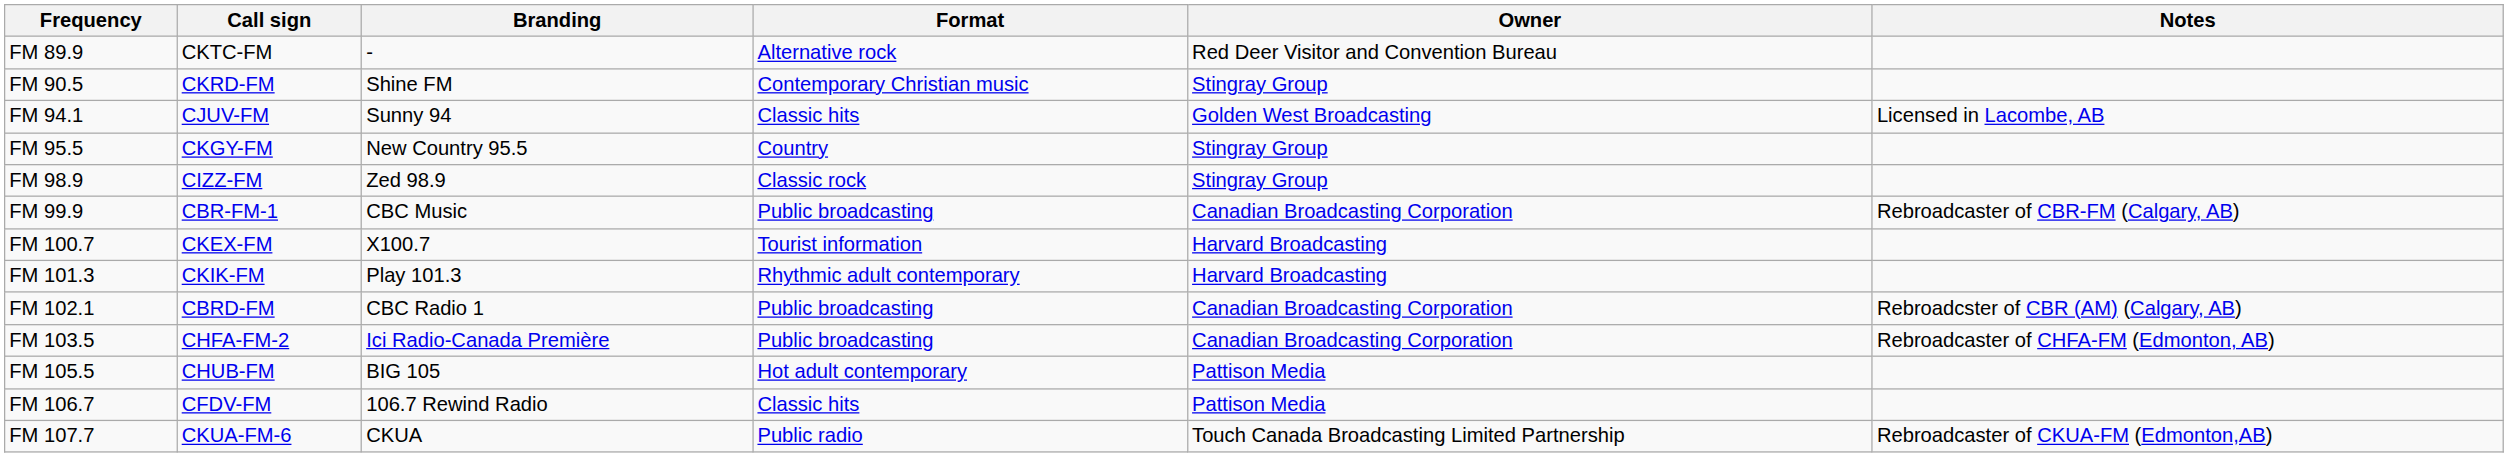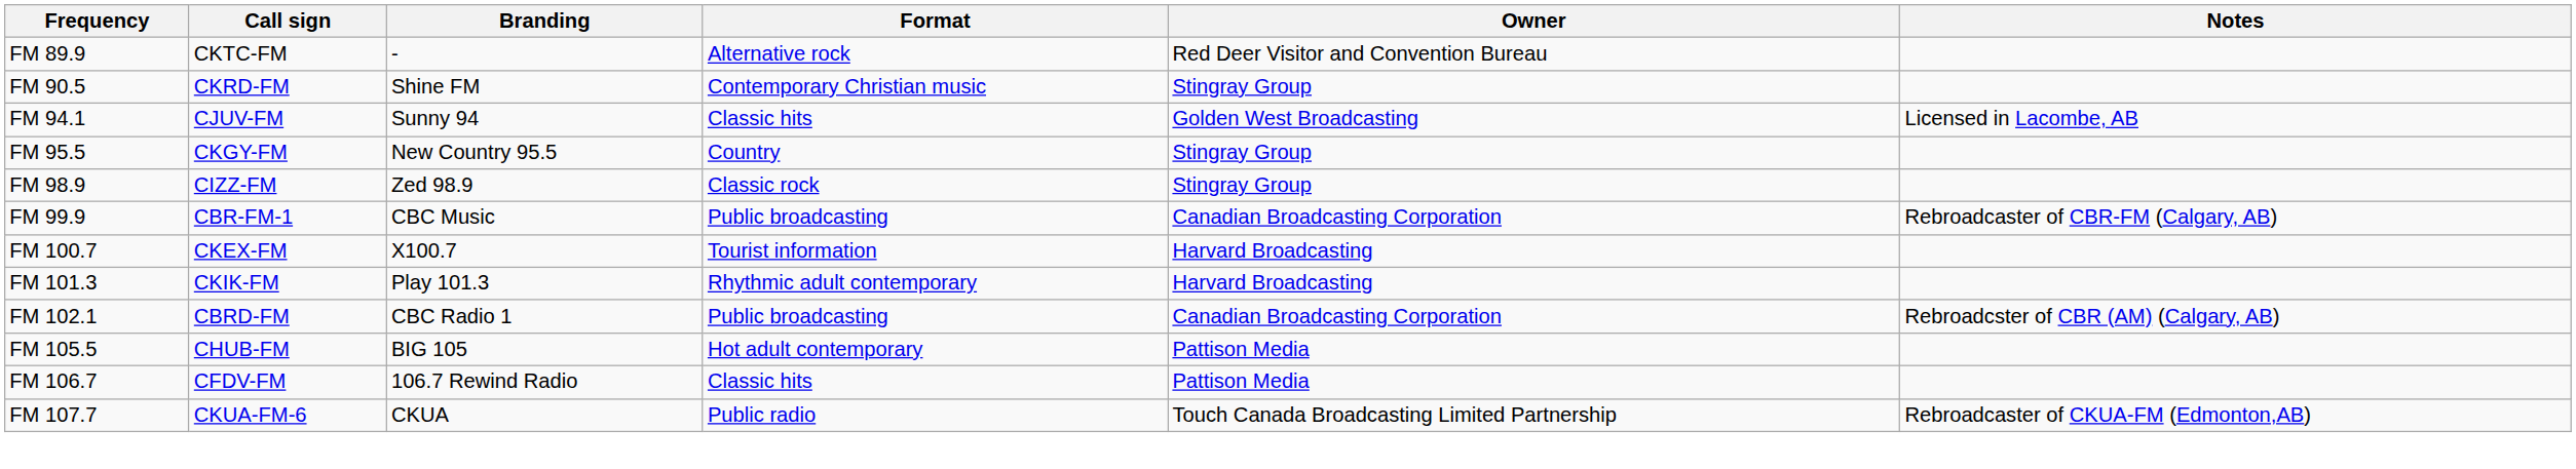- row: FM 103.5 | CHFA-FM-2 | Ici Radio-Canada Première | Public broadcasting | Canadian Broadcasting Corporation | Rebroadcaster of CHFA-FM (Edmonton, AB)
